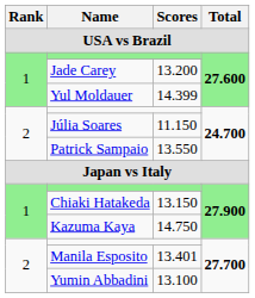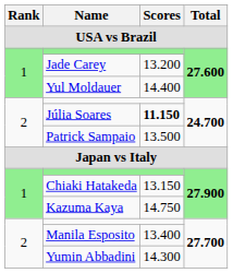Yul Moldauer | Scores: 14.399 -> 14.400
Júlia Soares | Scores: normal -> bold
Patrick Sampaio | Scores: 13.550 -> 13.500
Manila Esposito | Scores: 13.401 -> 13.400
Yumin Abbadini | Scores: 13.100 -> 14.300
